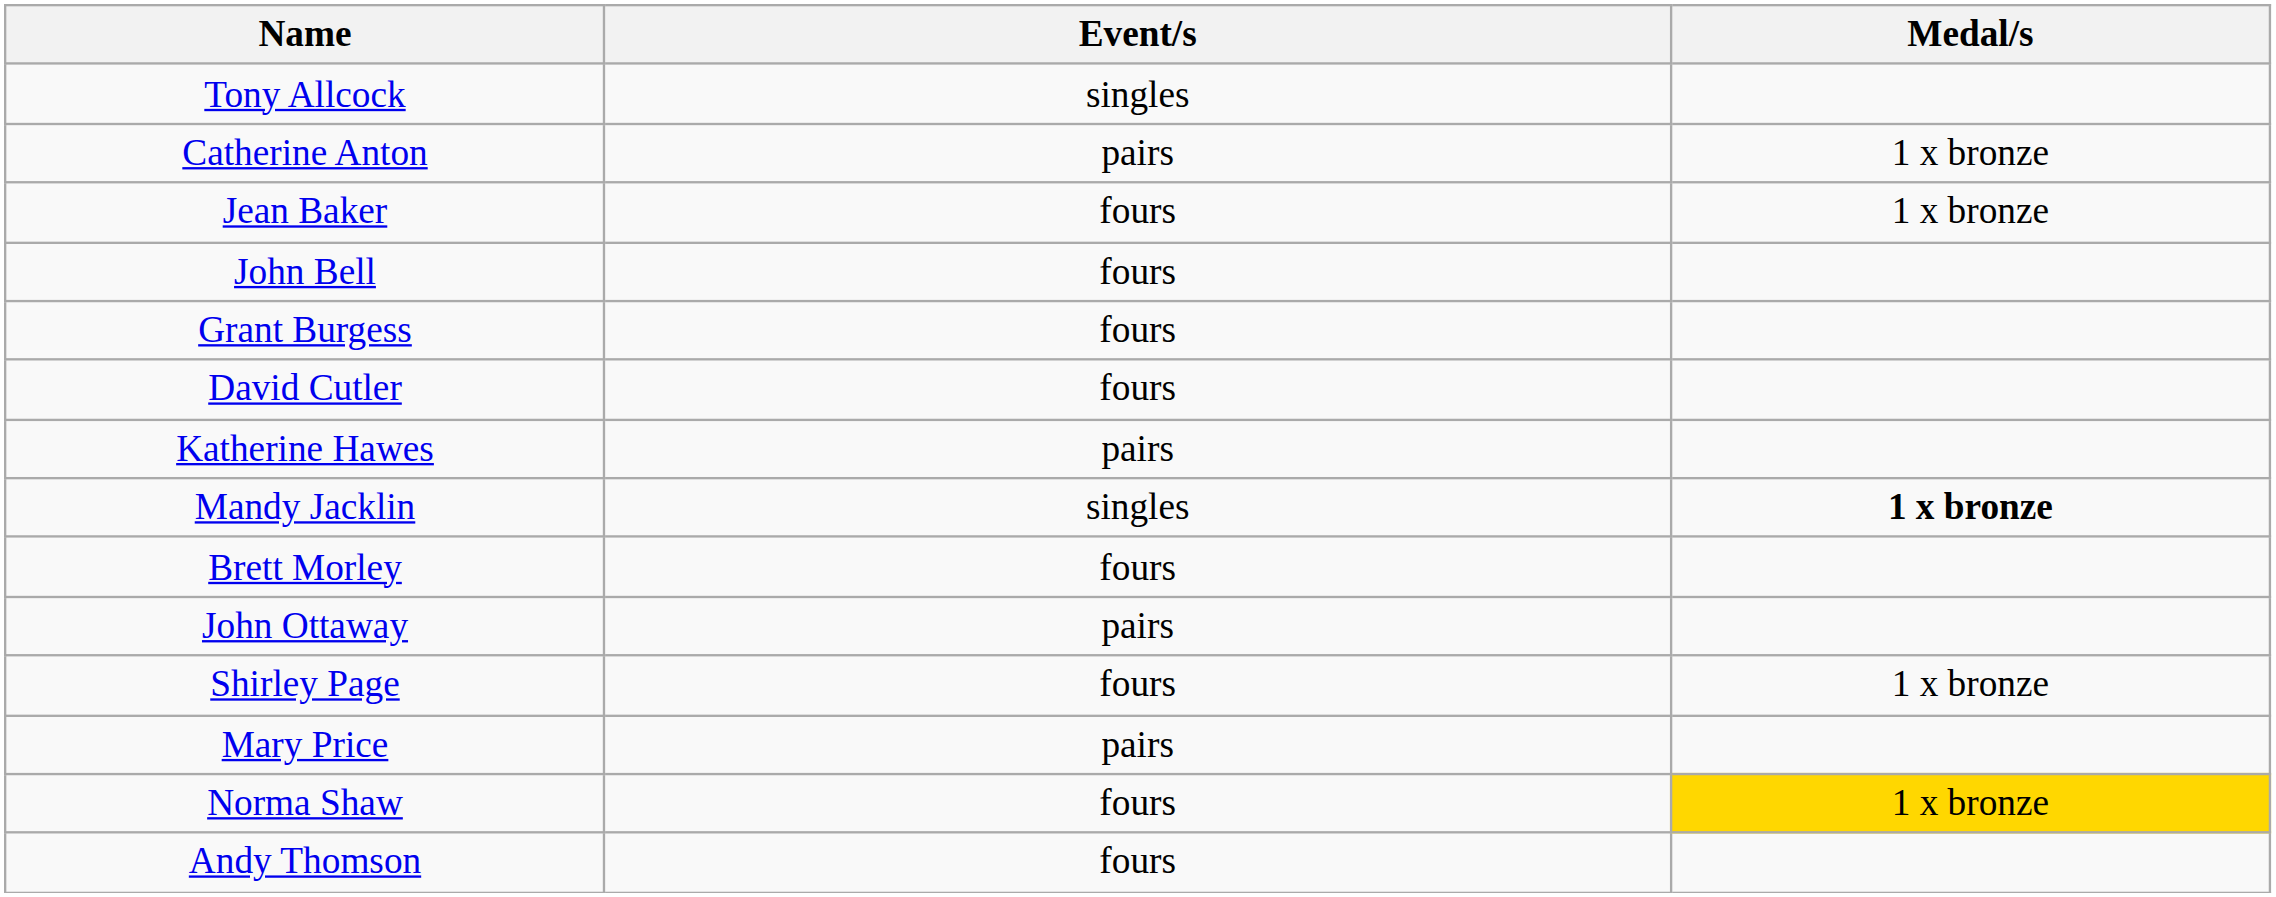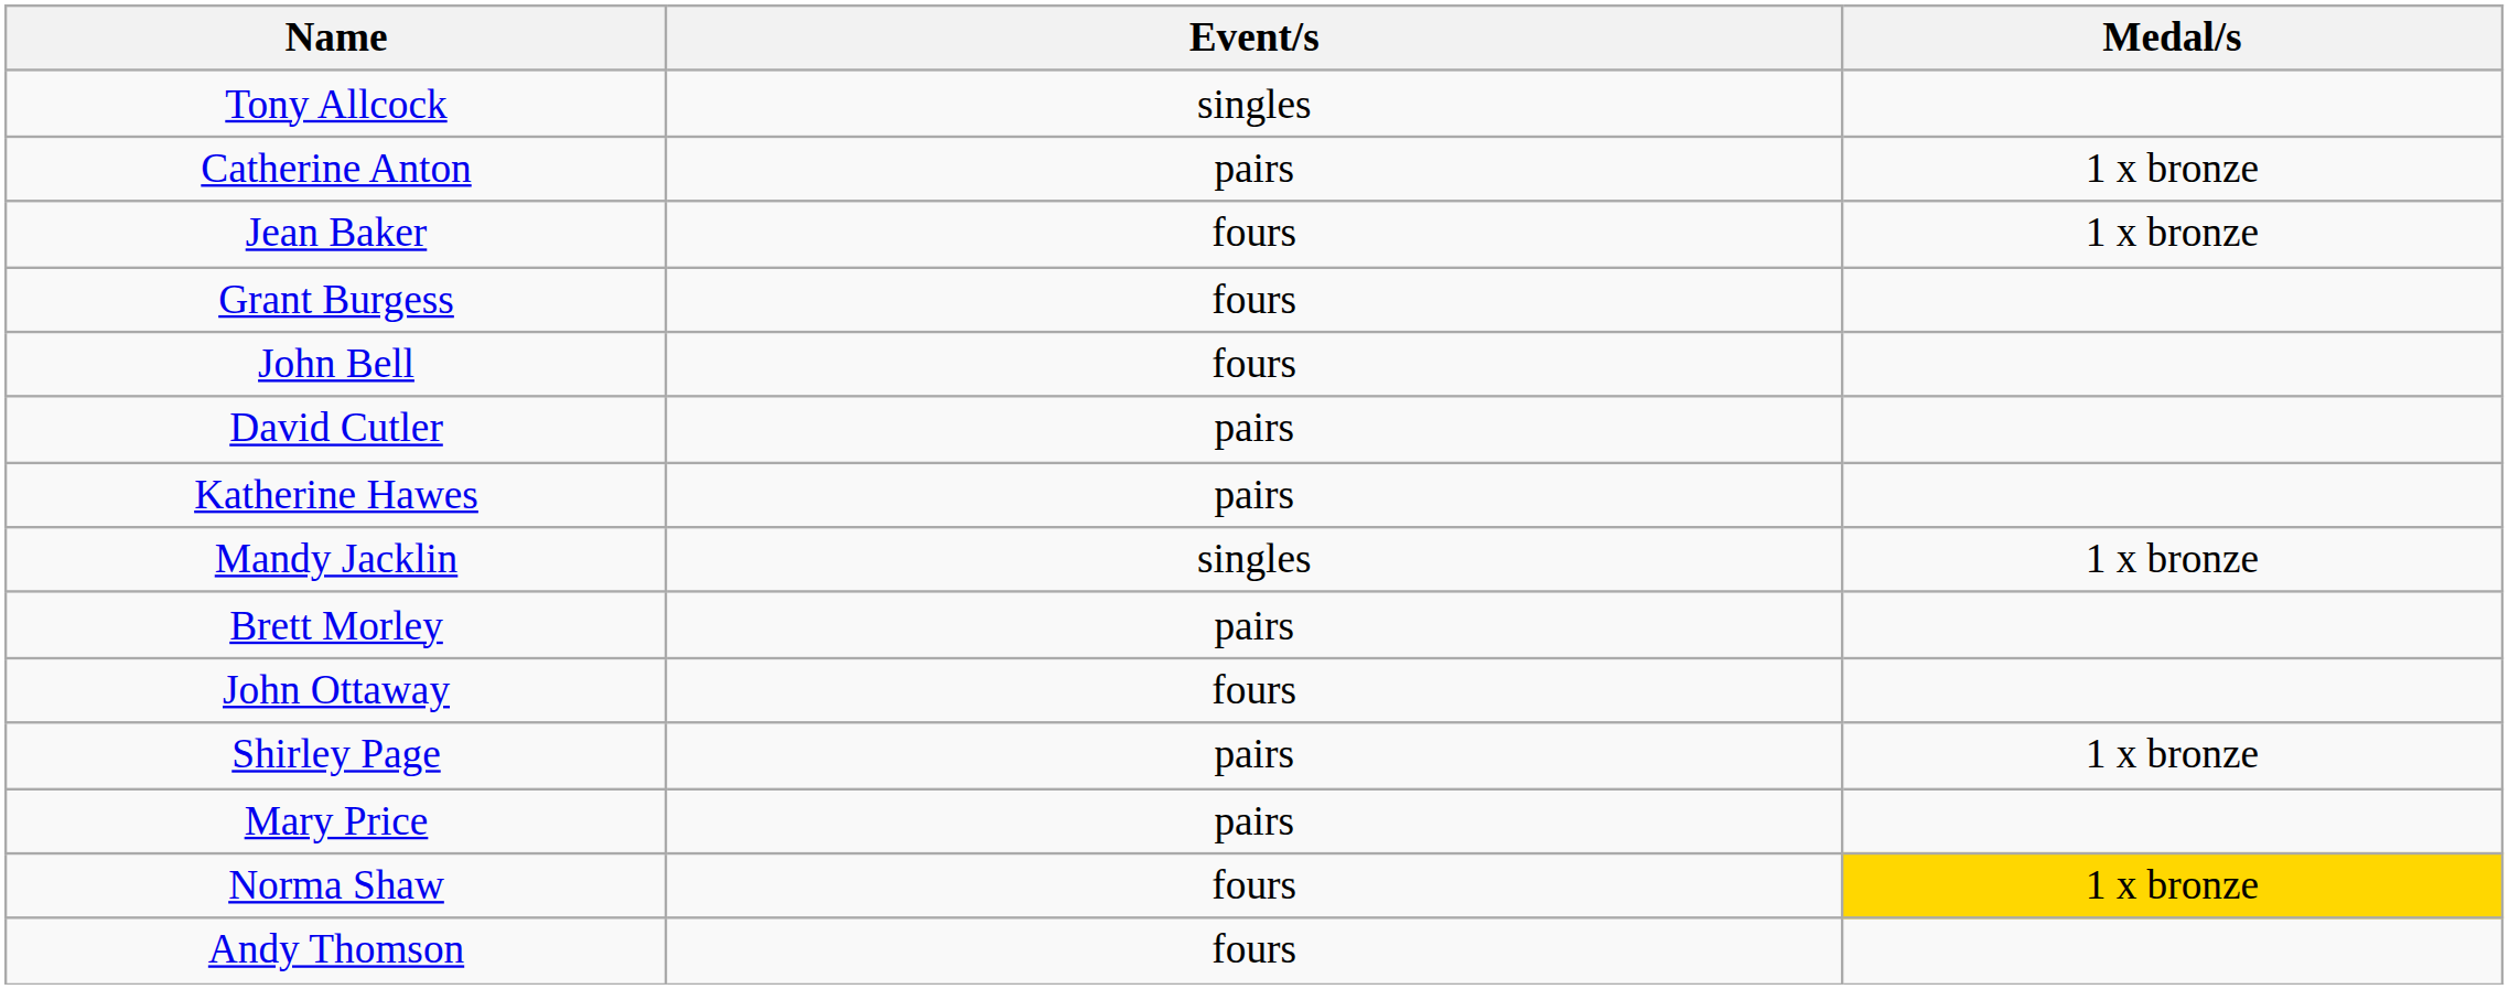rows swapped: John Bell <-> Grant Burgess
David Cutler | Event/s: fours -> pairs
Mandy Jacklin | Medal/s: bold -> normal
Brett Morley | Event/s: fours -> pairs
John Ottaway | Event/s: pairs -> fours
Shirley Page | Event/s: fours -> pairs
